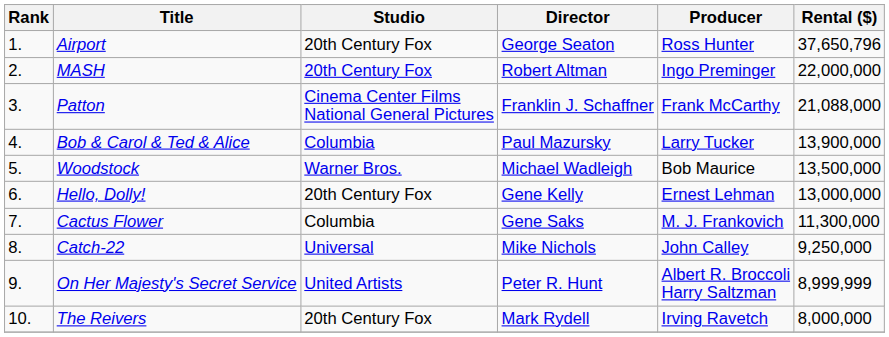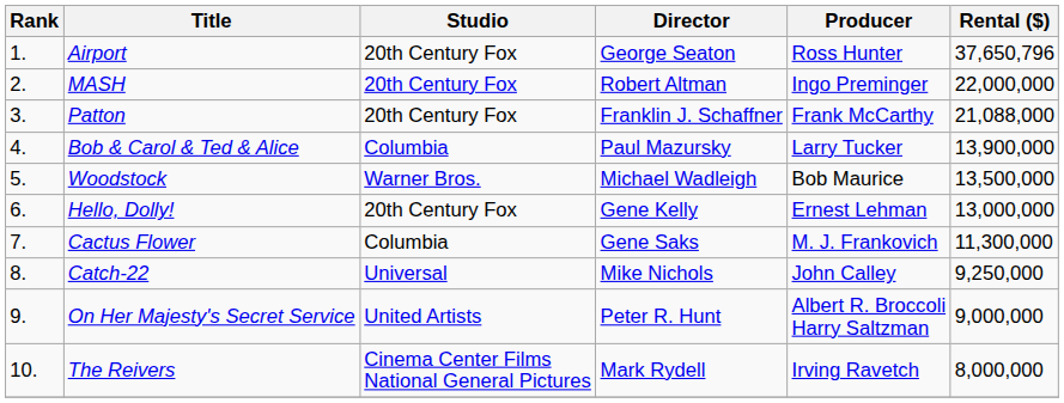Patton | Studio: Cinema Center Films National General Pictures -> 20th Century Fox
On Her Majesty's Secret Service | Rental ($): 8,999,999 -> 9,000,000
The Reivers | Studio: 20th Century Fox -> Cinema Center Films National General Pictures
